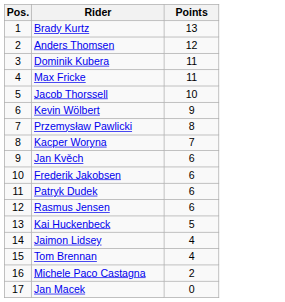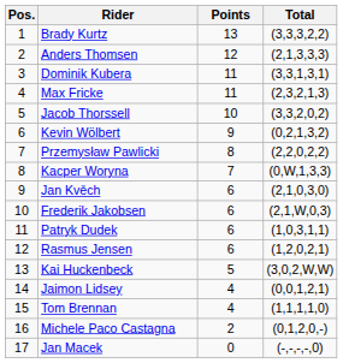+ column: Total | (3,3,3,2,2) | (2,1,3,3,3) | (3,3,1,3,1) | (2,3,2,1,3) | (3,3,2,0,2) | (0,2,1,3,2) | (2,2,0,2,2) | (0,W,1,3,3) | (2,1,0,3,0) | (2,1,W,0,3) | (1,0,3,1,1) | (1,2,0,2,1) | (3,0,2,W,W) | (0,0,1,2,1) | (1,1,1,1,0) | (0,1,2,0,-) | (-,-,-,-,0)
